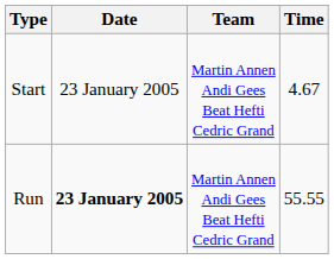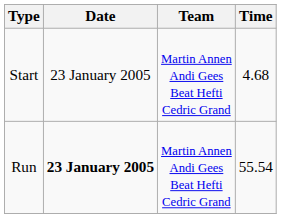Start | Time: 4.67 -> 4.68
Run | Time: 55.55 -> 55.54
